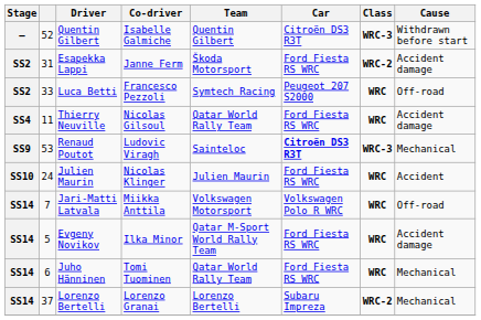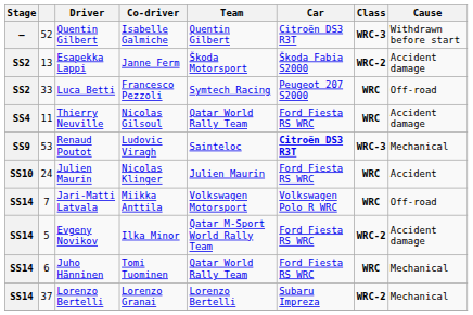Esapekka Lappi | column 2: 31 -> 13
Esapekka Lappi | Car: Ford Fiesta RS WRC -> Škoda Fabia S2000
Evgeny Novikov | Class: WRC -> WRC-2
